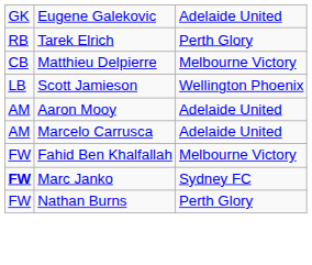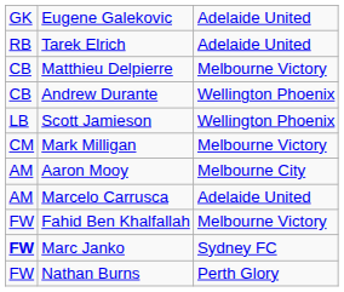Tarek Elrich | column 3: Perth Glory -> Adelaide United
+ row: CB | Andrew Durante | Wellington Phoenix
+ row: CM | Mark Milligan | Melbourne Victory
Aaron Mooy | column 3: Adelaide United -> Melbourne City
